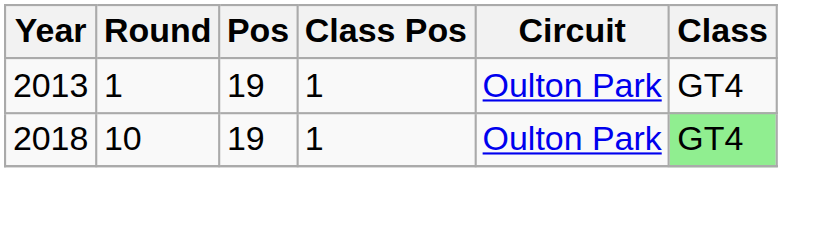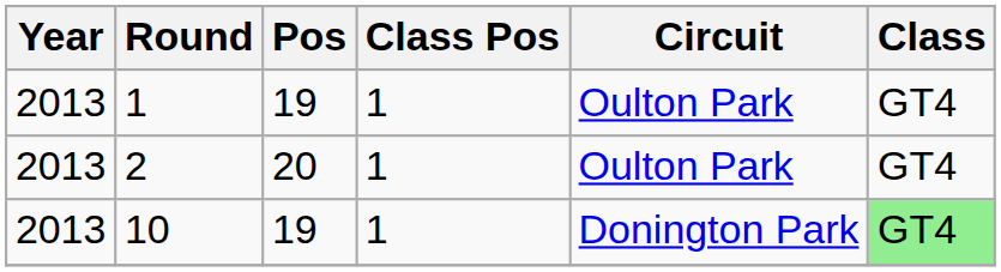+ row: 2013 | 2 | 20 | 1 | Oulton Park | GT4
10 | Year: 2018 -> 2013
10 | Circuit: Oulton Park -> Donington Park
